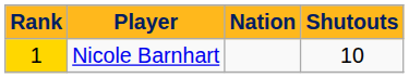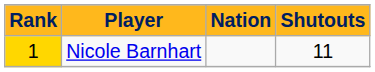Nicole Barnhart | Shutouts: 10 -> 11
